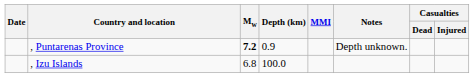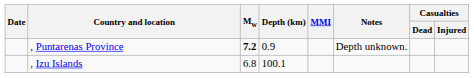, Izu Islands | Depth (km): 100.0 -> 100.1
